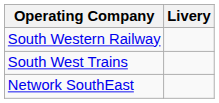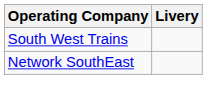- row: South Western Railway
